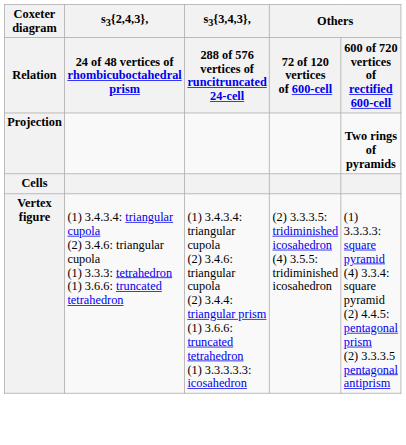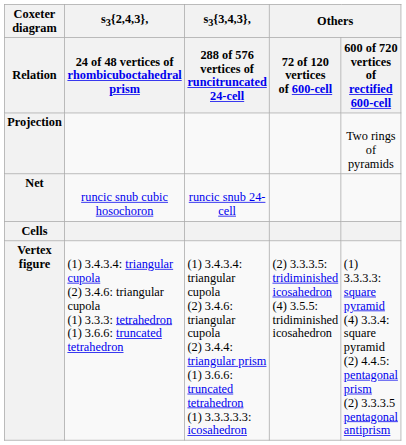Projection | Others / 600 of 720 vertices of rectified 600-cell: bold -> normal
+ row: Net | runcic snub cubic hosochoron | runcic snub 24-cell
